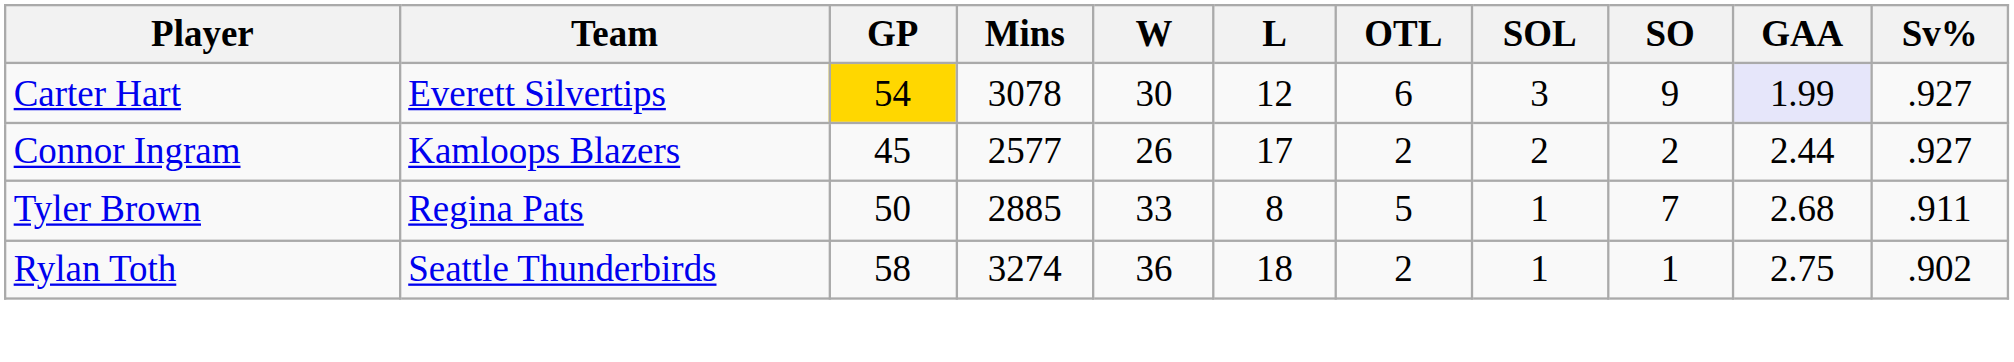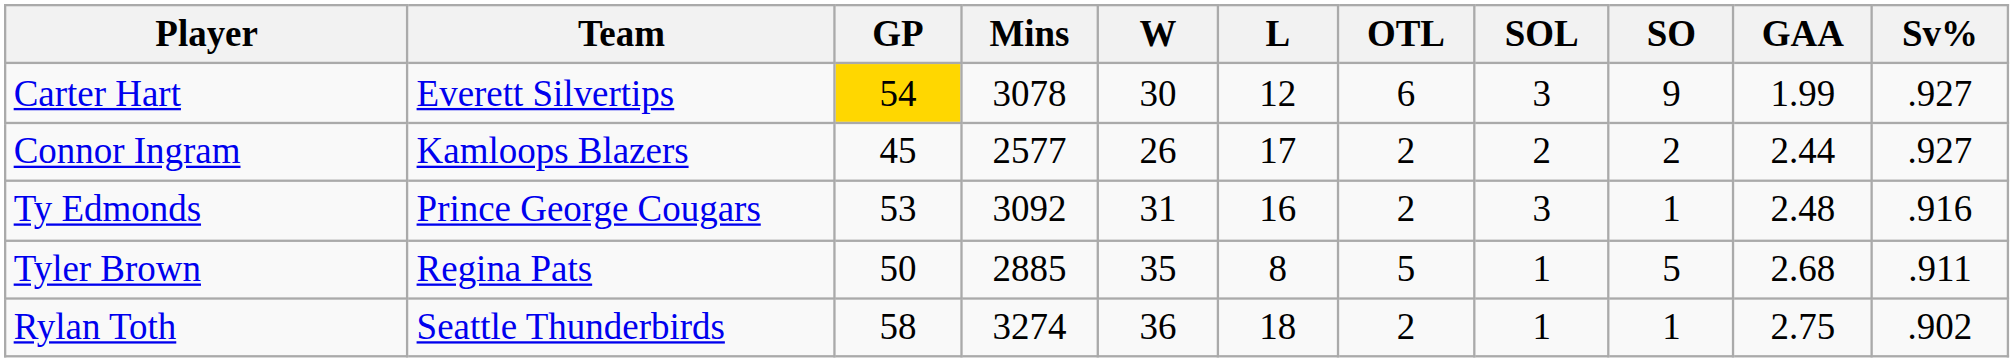Carter Hart | GAA: lavender background -> no background
+ row: Ty Edmonds | Prince George Cougars | 53 | 3092 | 31 | 16 | 2 | 3 | 1 | 2.48 | .916
Tyler Brown | W: 33 -> 35
Tyler Brown | SO: 7 -> 5
